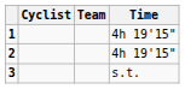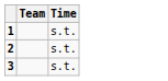- column: Cyclist
1 | Time: 4h 19'15" -> s.t.
2 | Time: 4h 19'15" -> s.t.
